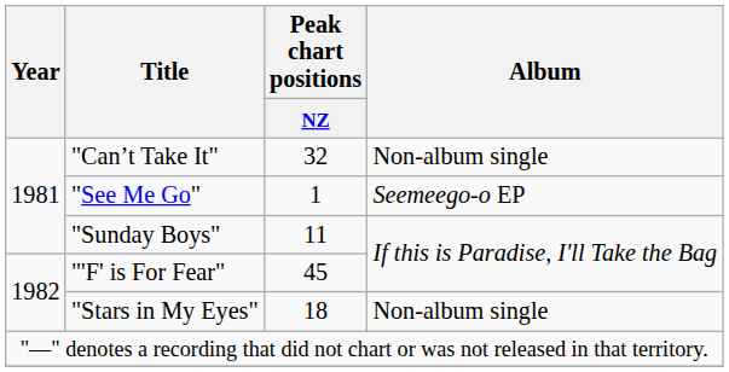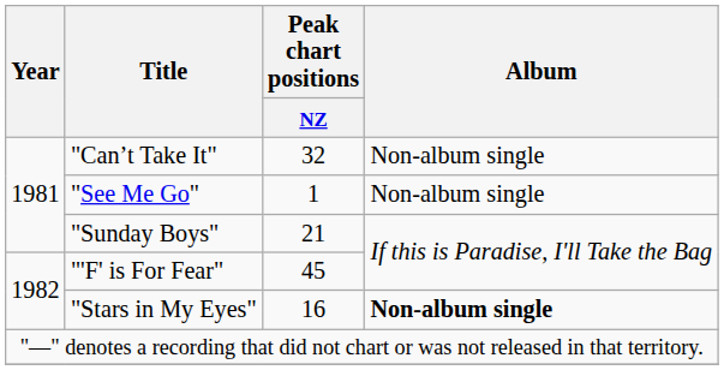"See Me Go" | Album: Seemeego-o EP -> Non-album single
"Sunday Boys" | Peak chart positions / NZ: 11 -> 21
"Stars in My Eyes" | Peak chart positions / NZ: 18 -> 16
"Stars in My Eyes" | Album: normal -> bold
